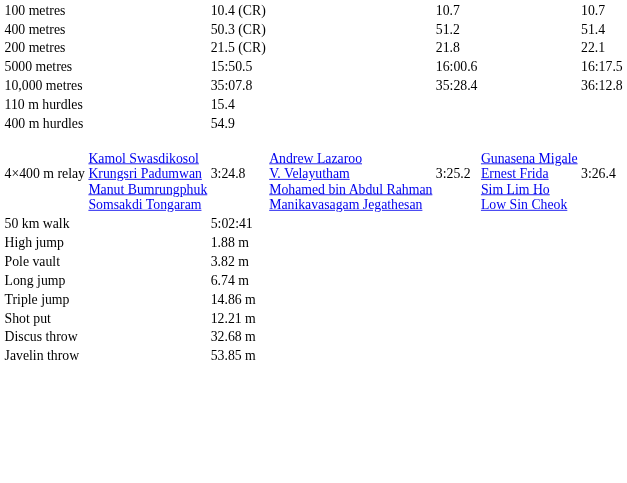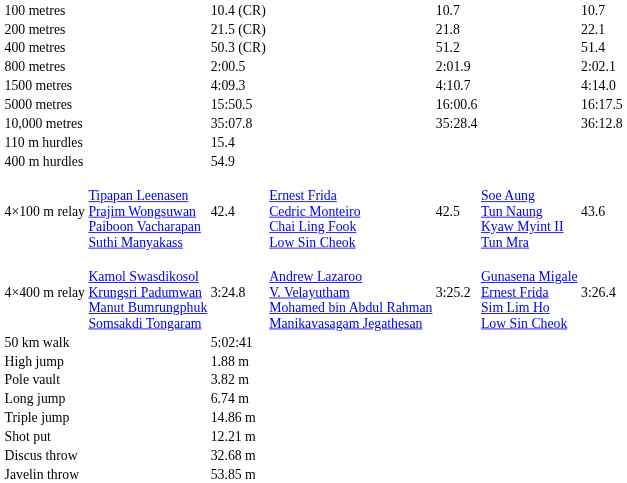rows swapped: 200 metres <-> 400 metres
+ row: 800 metres | 2:00.5 | 2:01.9 | 2:02.1
+ row: 1500 metres | 4:09.3 | 4:10.7 | 4:14.0
+ row: 4×100 m relay | Tipapan Leenasen Prajim Wongsuwan Paiboon Vacharapan Suthi Manyakass | 42.4 | Ernest Frida Cedric Monteiro Chai Ling Fook Low Sin Cheok | 42.5 | Soe Aung Tun Naung Kyaw Myint II Tun Mra | 43.6
